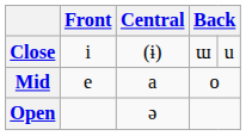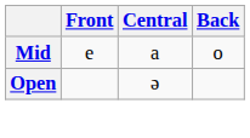- row: Close | i | (ɨ) | ɯ | u
